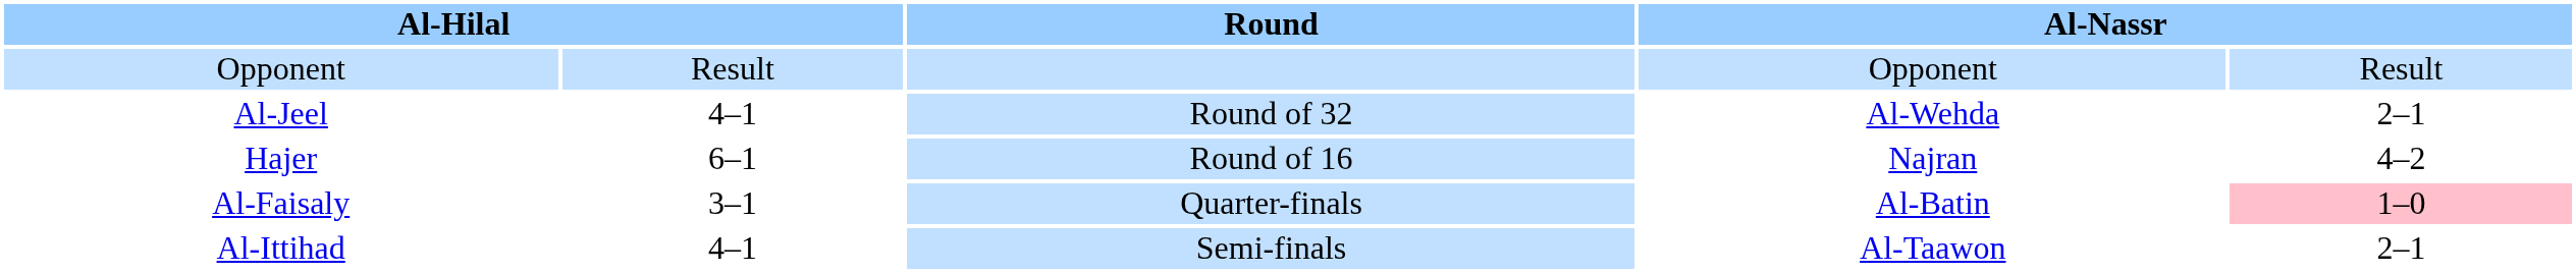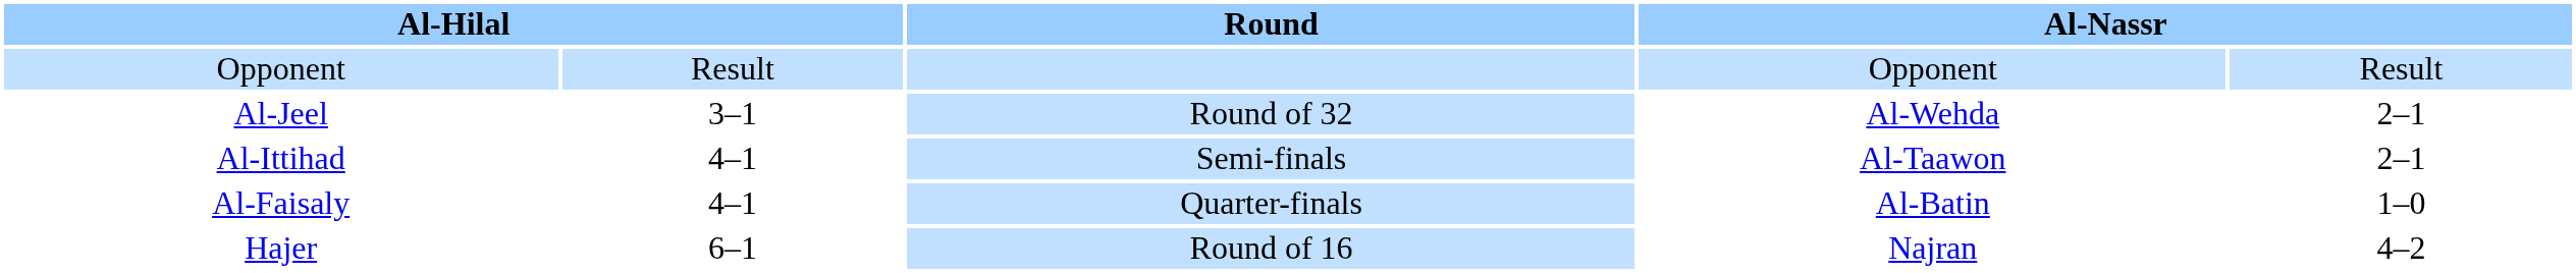Al-Jeel | column 2: 4–1 -> 3–1
rows swapped: Hajer <-> Al-Ittihad
Al-Faisaly | column 2: 3–1 -> 4–1
Al-Faisaly | column 5: pink background -> no background
